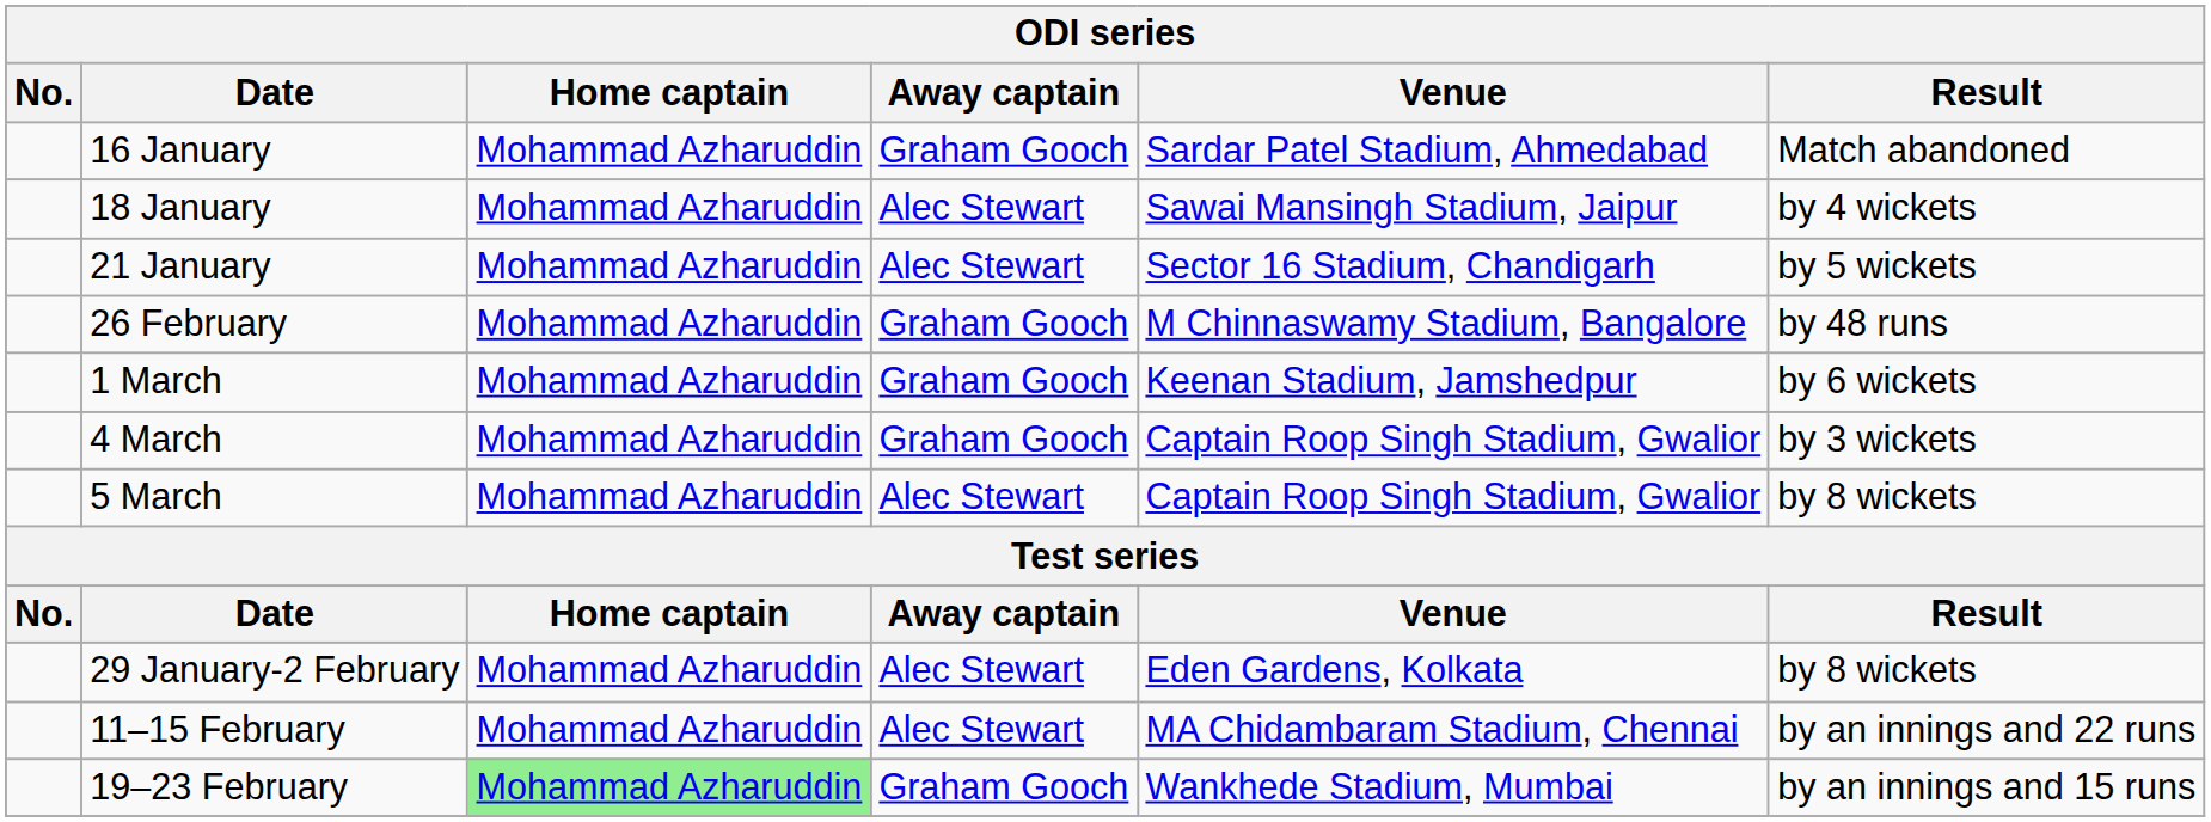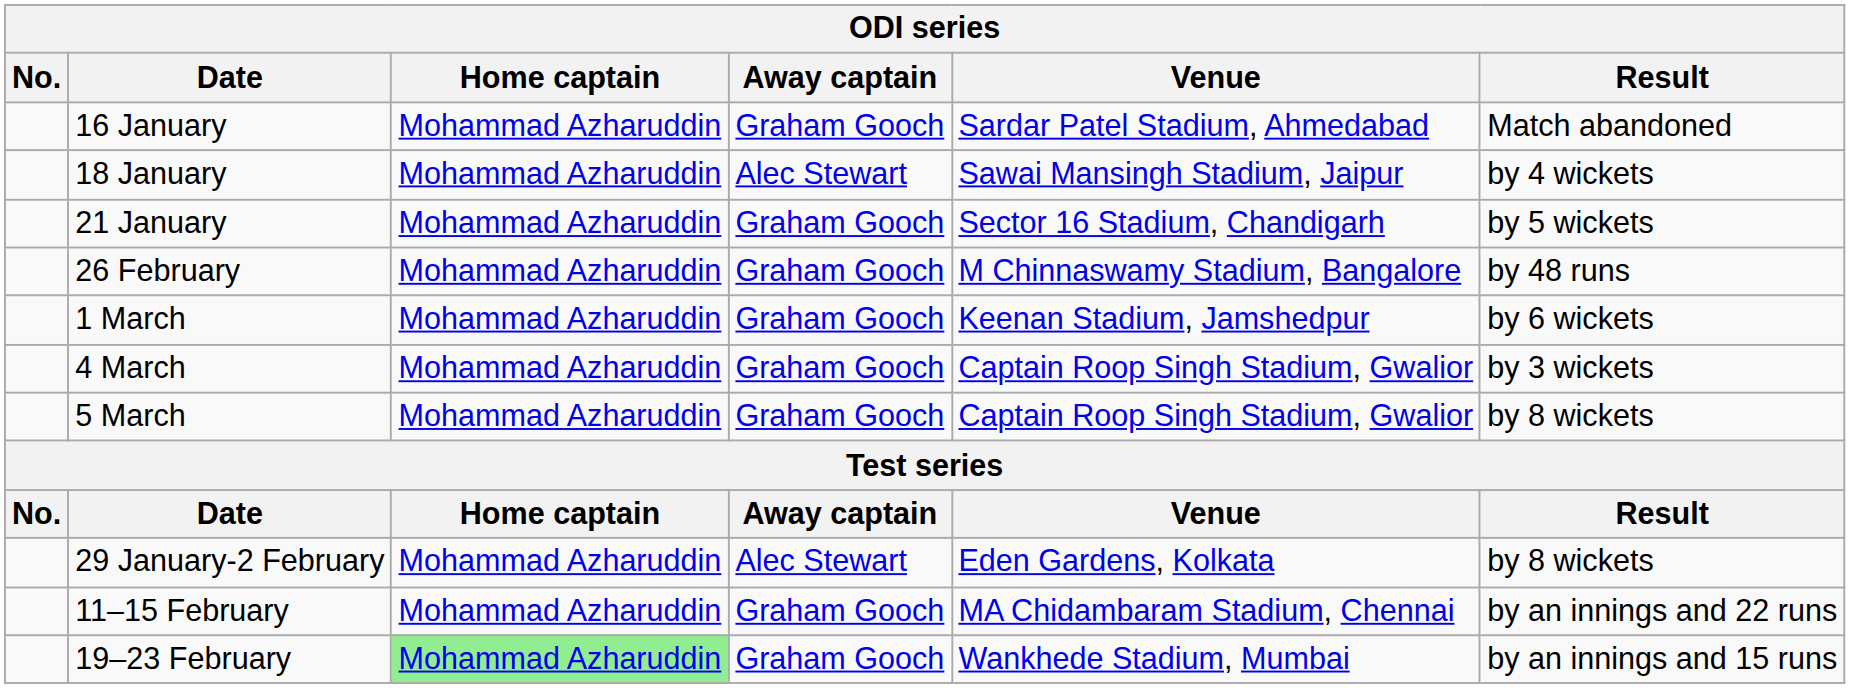21 January | Away captain: Alec Stewart -> Graham Gooch
5 March | Away captain: Alec Stewart -> Graham Gooch
11–15 February | Away captain: Alec Stewart -> Graham Gooch
